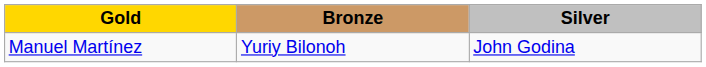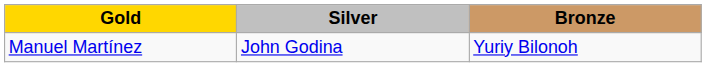columns swapped: Silver <-> Bronze
